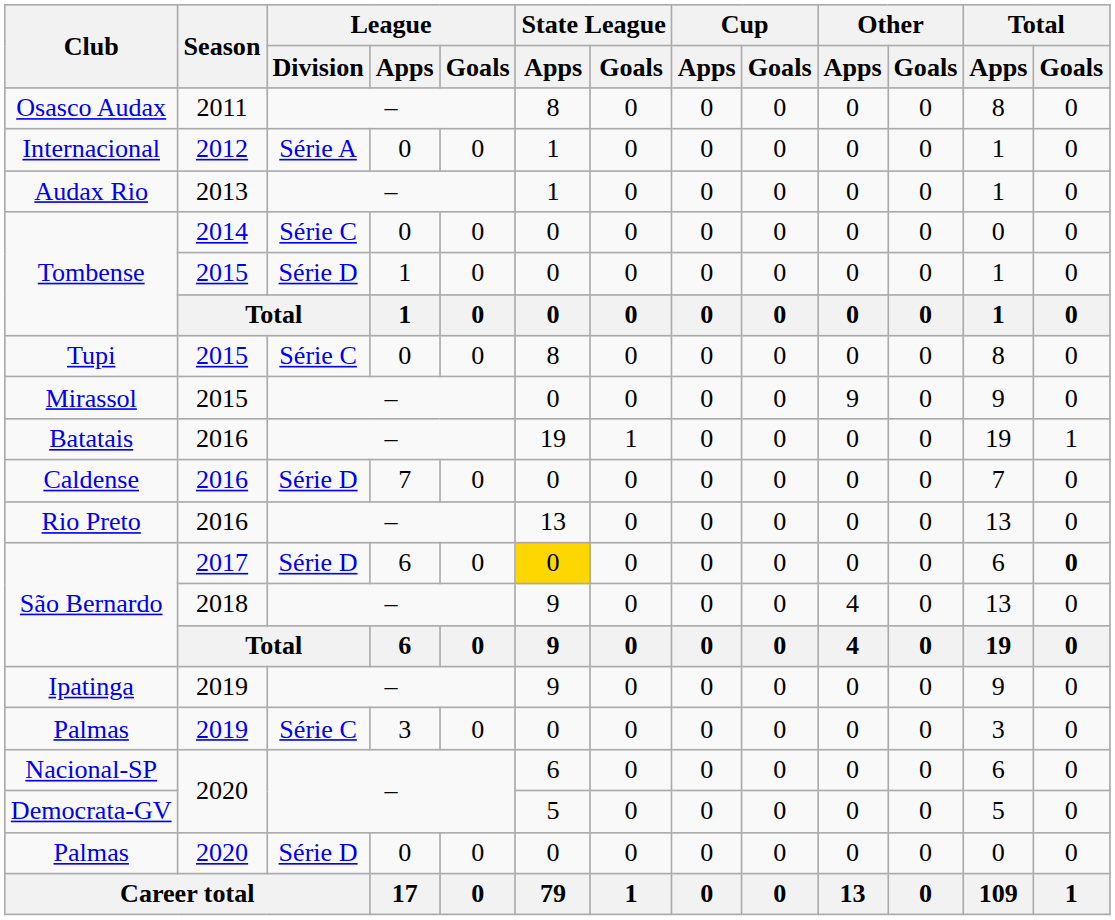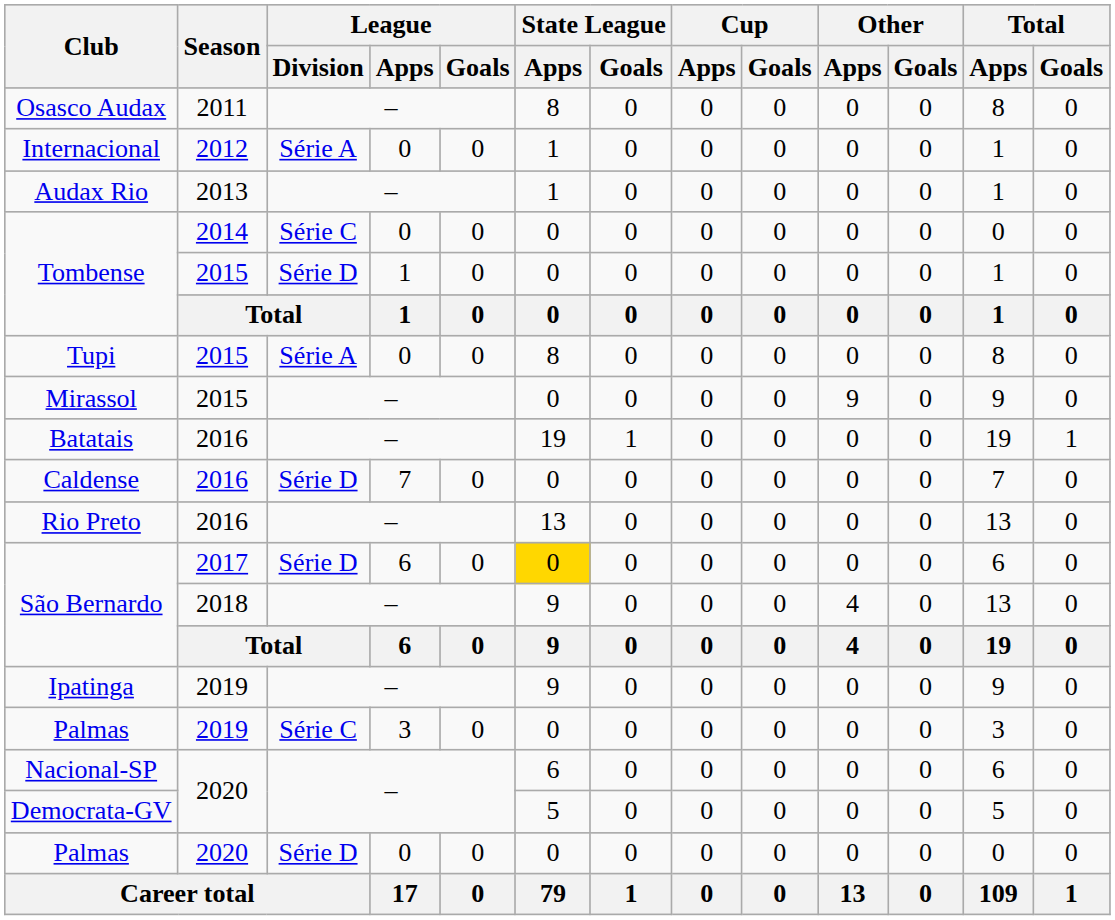Tupi | League / Division: Série C -> Série A
São Bernardo / 2017 | Total / Goals: bold -> normal
